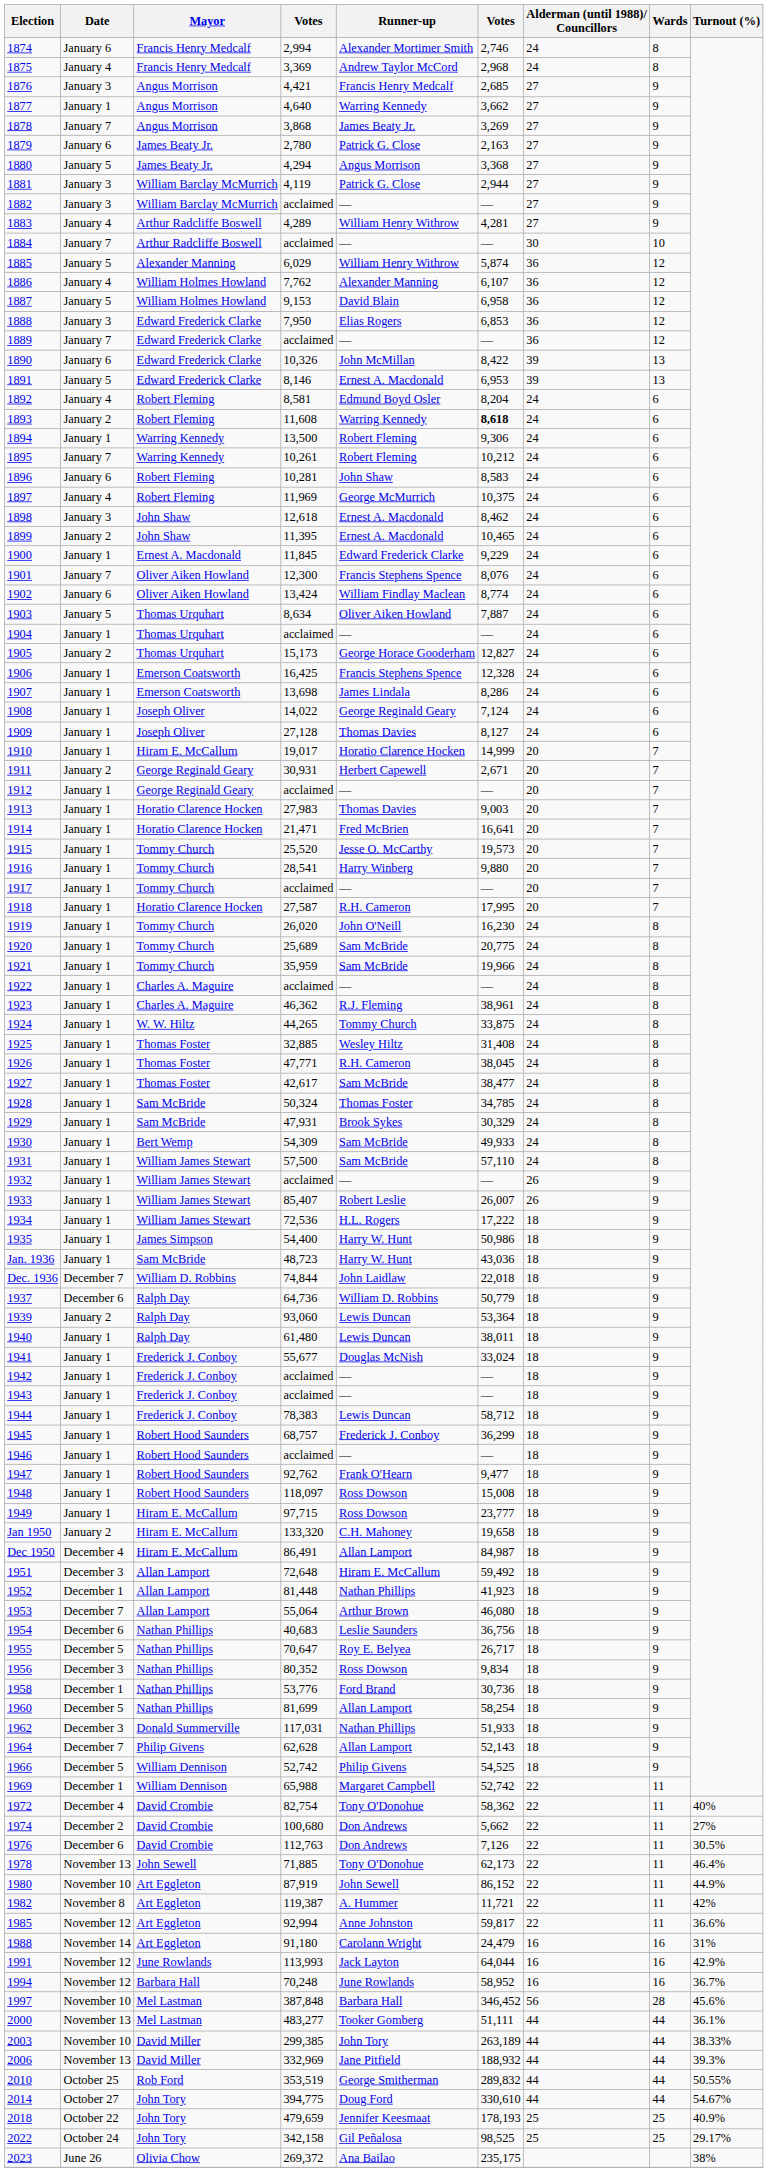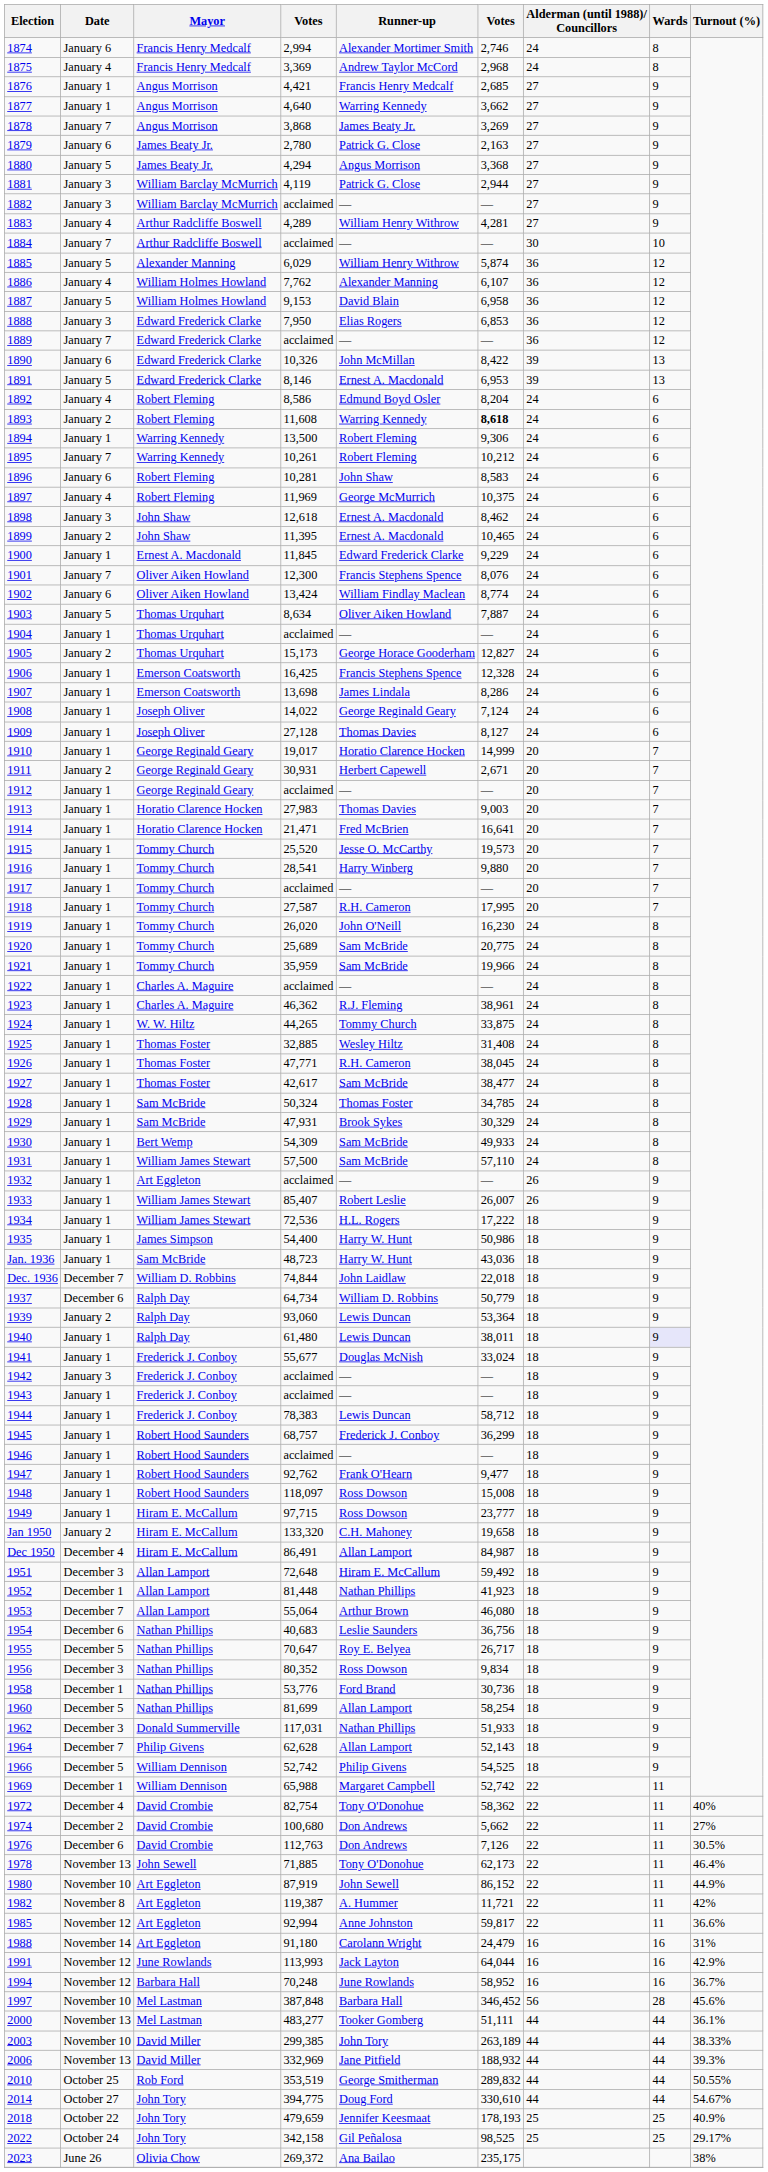1876 | Date: January 3 -> January 1
1892 | column 4: 8,581 -> 8,586
1910 | Mayor: Hiram E. McCallum -> George Reginald Geary
1918 | Mayor: Horatio Clarence Hocken -> Tommy Church
1932 | Mayor: William James Stewart -> Art Eggleton
1937 | column 4: 64,736 -> 64,734
1940 | Wards: no background -> lavender background
1942 | Date: January 1 -> January 3
